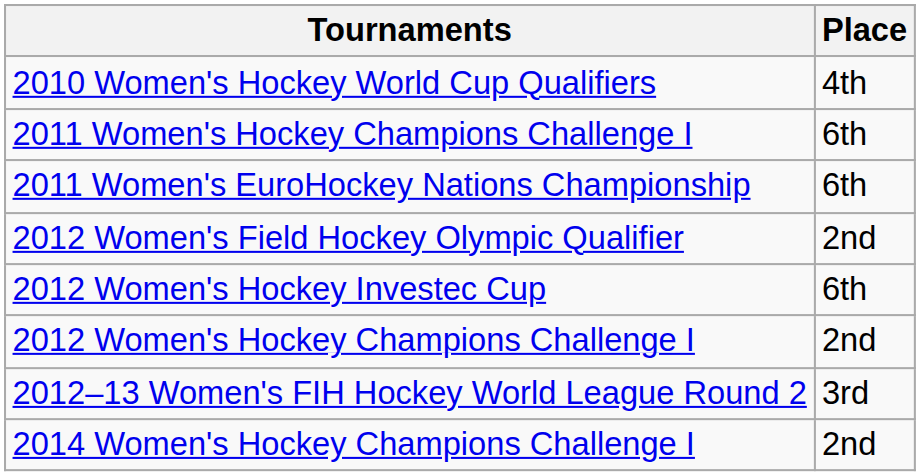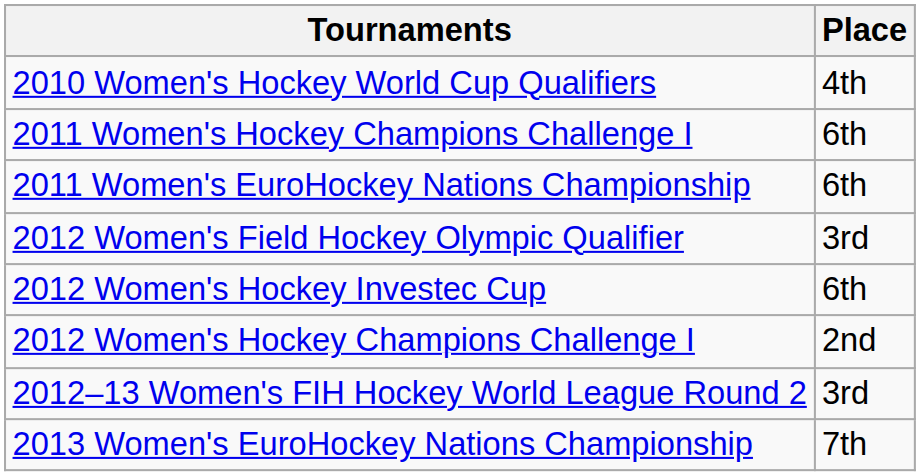2012 Women's Field Hockey Olympic Qualifier | Place: 2nd -> 3rd
+ row: 2013 Women's EuroHockey Nations Championship | 7th
- row: 2014 Women's Hockey Champions Challenge I | 2nd
